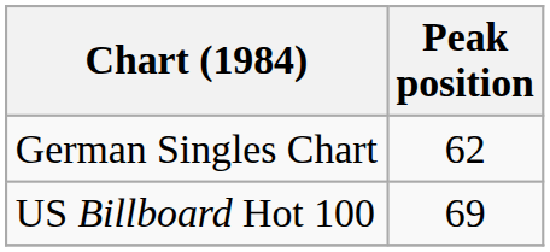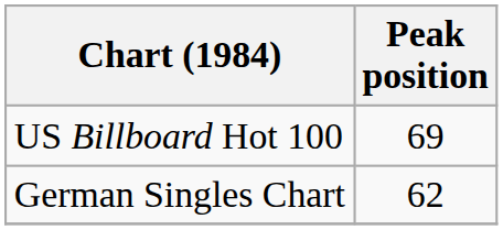rows swapped: German Singles Chart <-> US Billboard Hot 100
